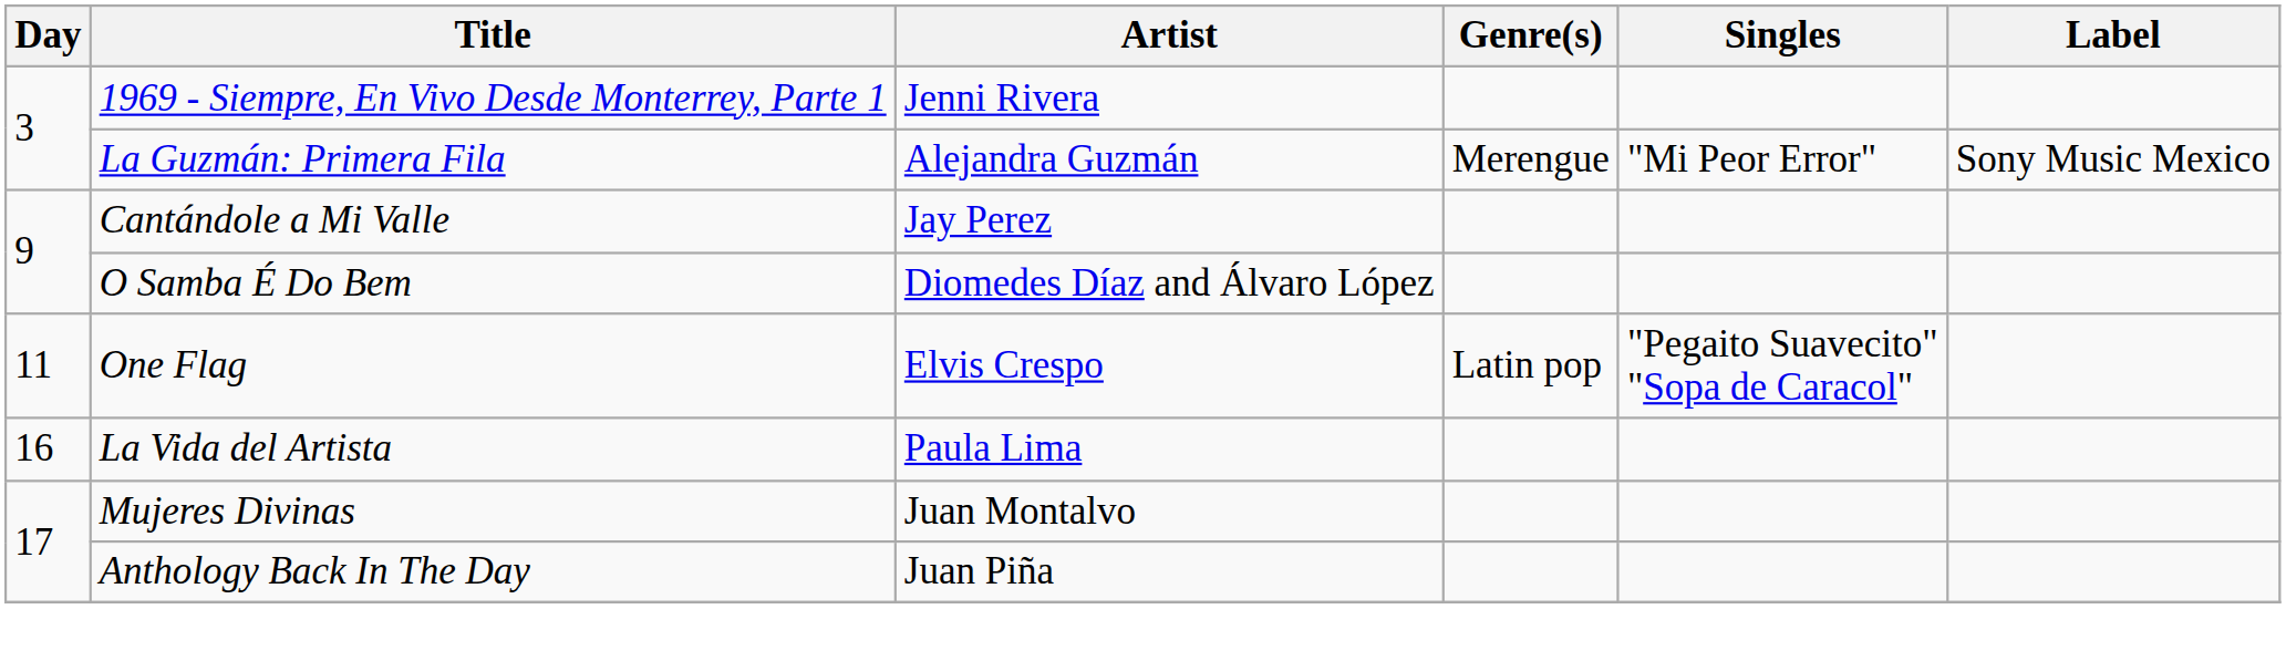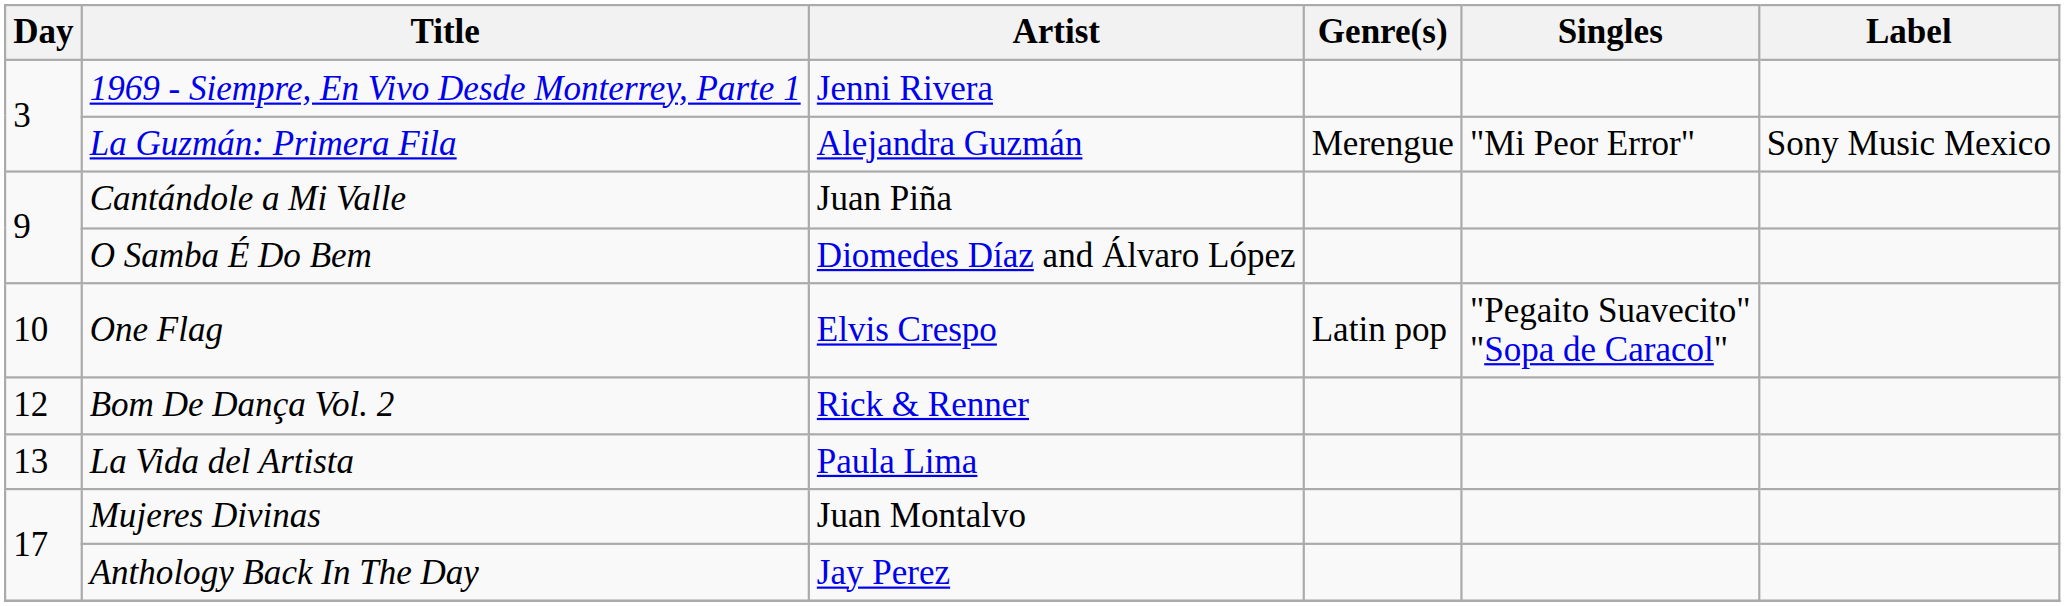Cantándole a Mi Valle | Artist: Jay Perez -> Juan Piña
One Flag | Day: 11 -> 10
+ row: 12 | Bom De Dança Vol. 2 | Rick & Renner
La Vida del Artista | Day: 16 -> 13
Anthology Back In The Day | Artist: Juan Piña -> Jay Perez
